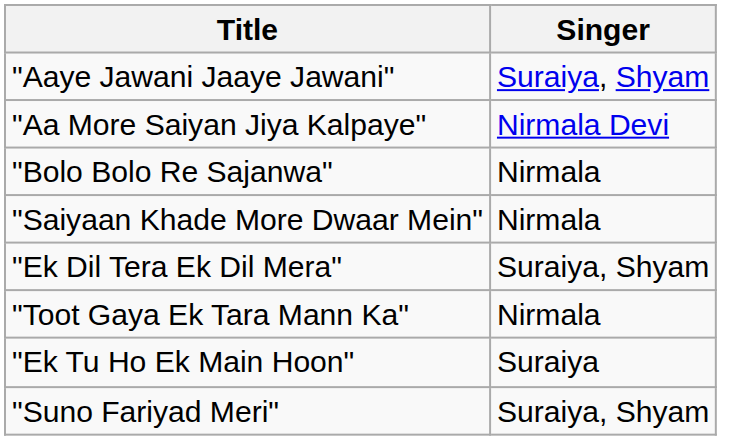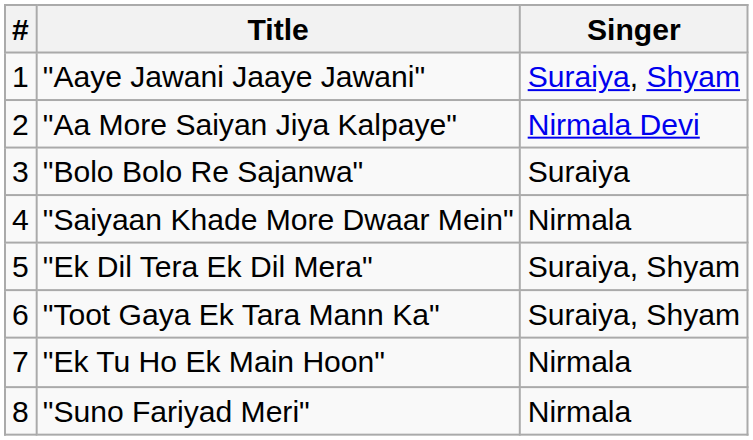+ column: # | 1 | 2 | 3 | 4 | 5 | 6 | 7 | 8
"Bolo Bolo Re Sajanwa" | Singer: Nirmala -> Suraiya
"Toot Gaya Ek Tara Mann Ka" | Singer: Nirmala -> Suraiya, Shyam
"Ek Tu Ho Ek Main Hoon" | Singer: Suraiya -> Nirmala
"Suno Fariyad Meri" | Singer: Suraiya, Shyam -> Nirmala
